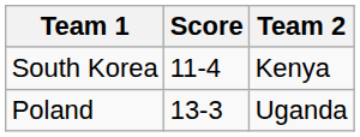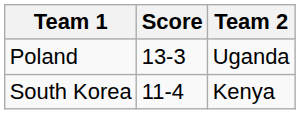rows swapped: Poland <-> South Korea
